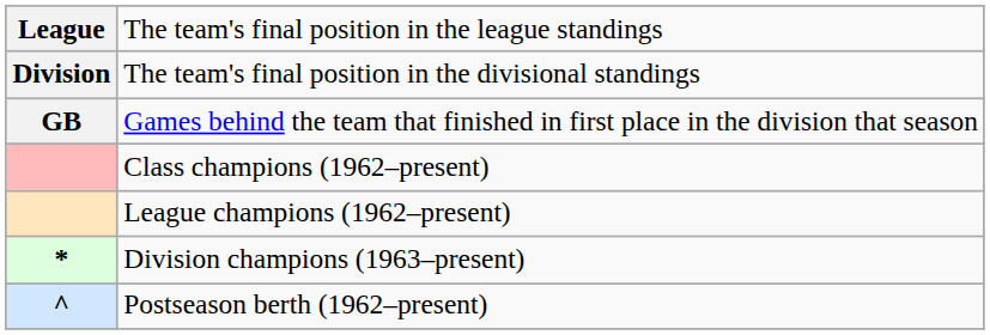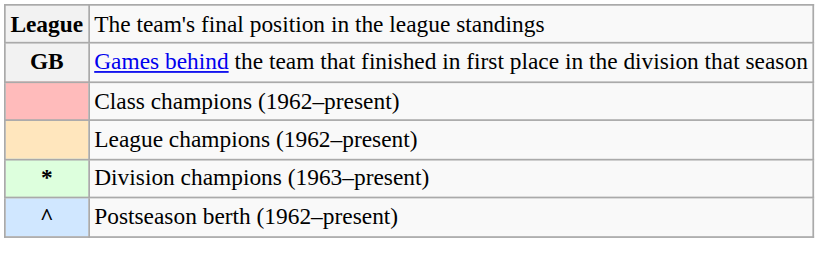- row: Division | The team's final position in the divisional standings
